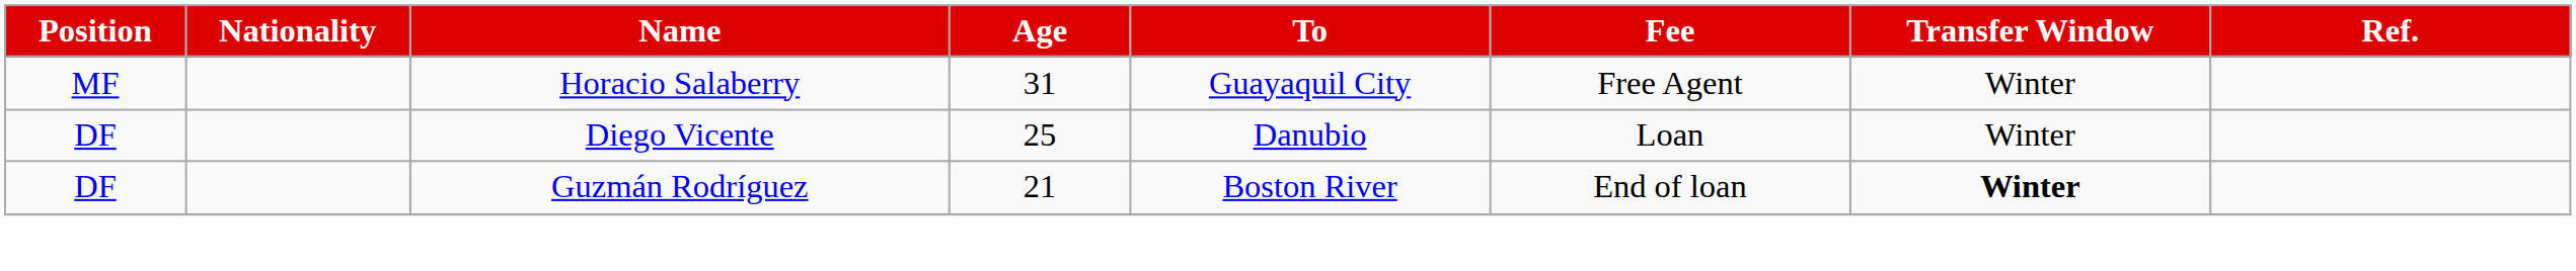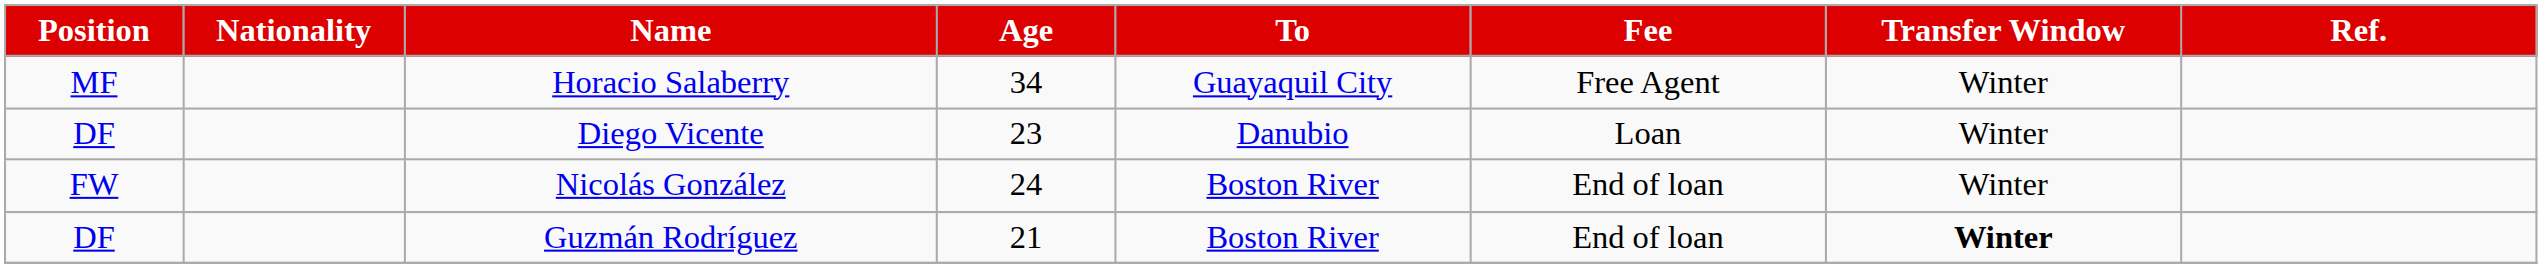Horacio Salaberry | Age: 31 -> 34
Diego Vicente | Age: 25 -> 23
+ row: FW | Nicolás González | 24 | Boston River | End of loan | Winter
